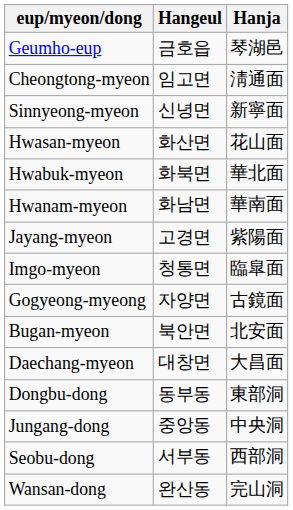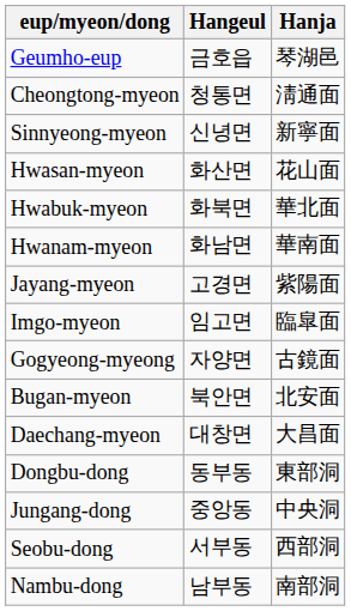Cheongtong-myeon | Hangeul: 임고면 -> 청통면
Imgo-myeon | Hangeul: 청통면 -> 임고면
- row: Wansan-dong | 완산동 | 完山洞
+ row: Nambu-dong | 남부동 | 南部洞
